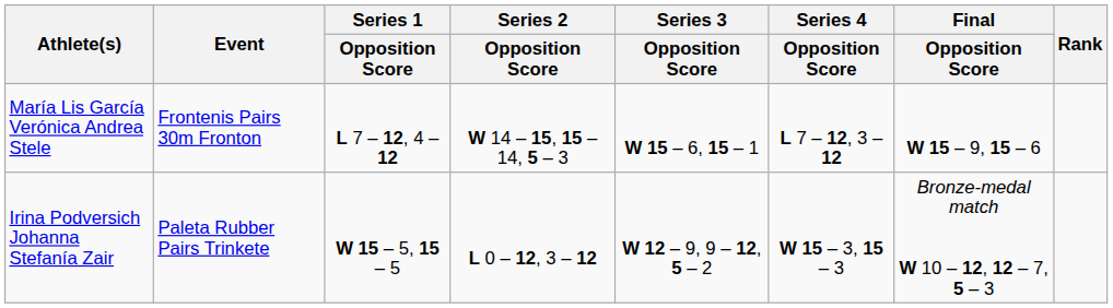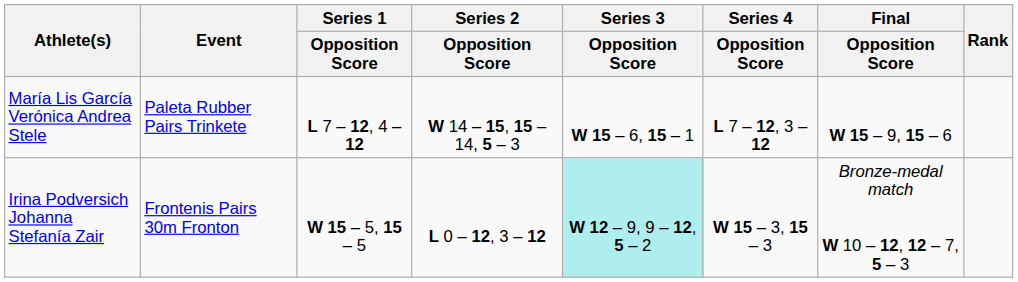María Lis García Verónica Andrea Stele | Event: Frontenis Pairs 30m Fronton -> Paleta Rubber Pairs Trinkete
Irina Podversich Johanna Stefanía Zair | Event: Paleta Rubber Pairs Trinkete -> Frontenis Pairs 30m Fronton
Irina Podversich Johanna Stefanía Zair | Series 3 / Opposition Score: no background -> paleturquoise background
